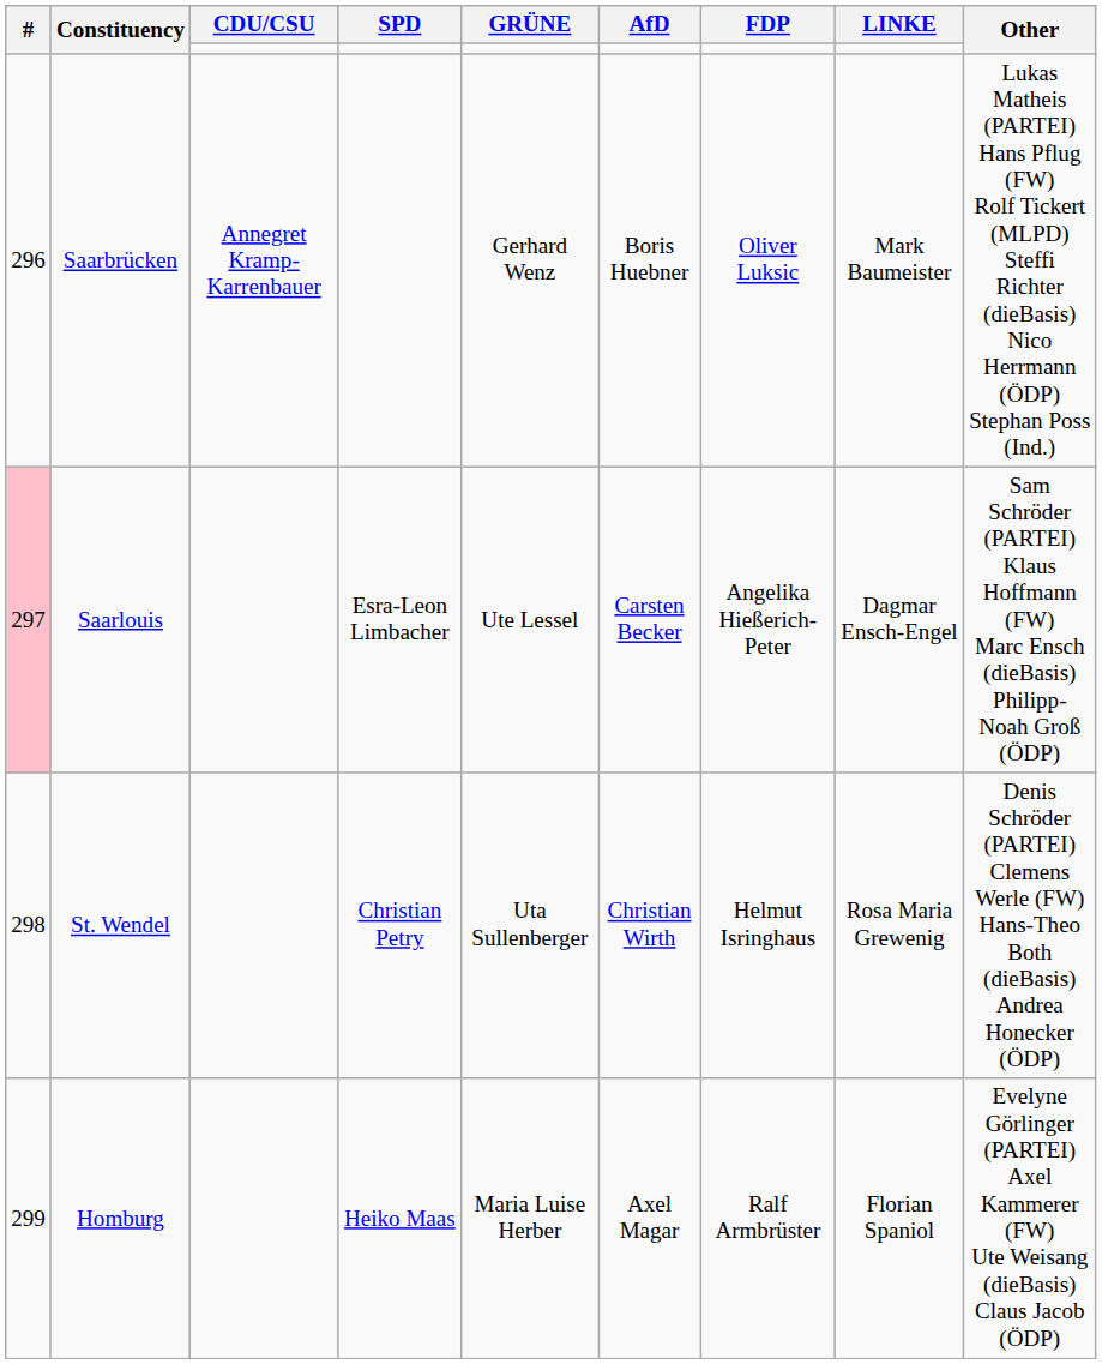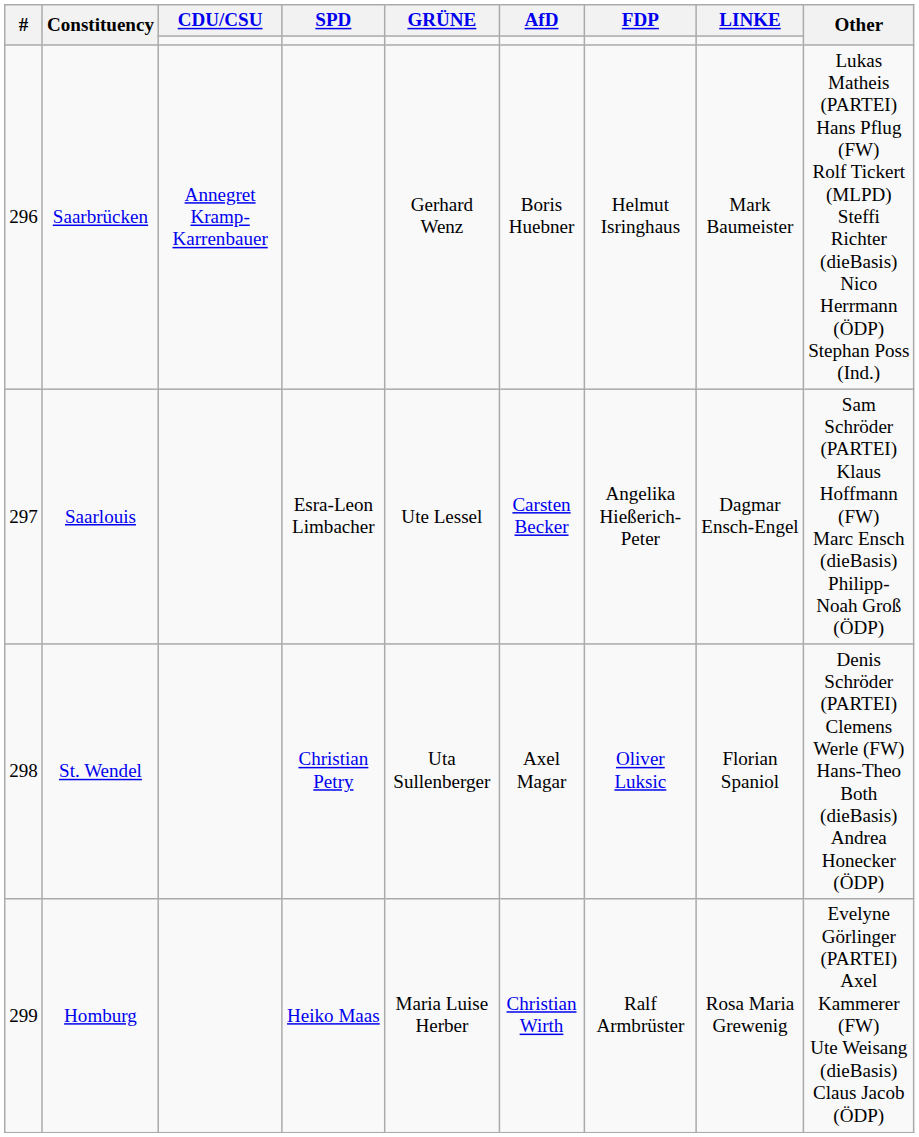Saarbrücken | FDP: Oliver Luksic -> Helmut Isringhaus
Saarlouis | #: pink background -> no background
St. Wendel | AfD: Christian Wirth -> Axel Magar
St. Wendel | FDP: Helmut Isringhaus -> Oliver Luksic
St. Wendel | LINKE: Rosa Maria Grewenig -> Florian Spaniol
Homburg | AfD: Axel Magar -> Christian Wirth
Homburg | LINKE: Florian Spaniol -> Rosa Maria Grewenig
